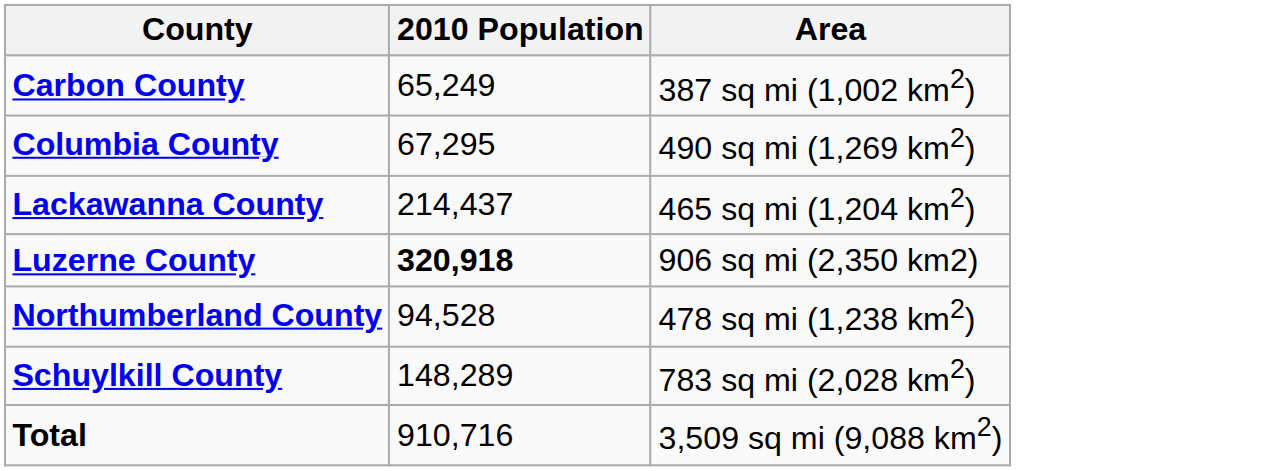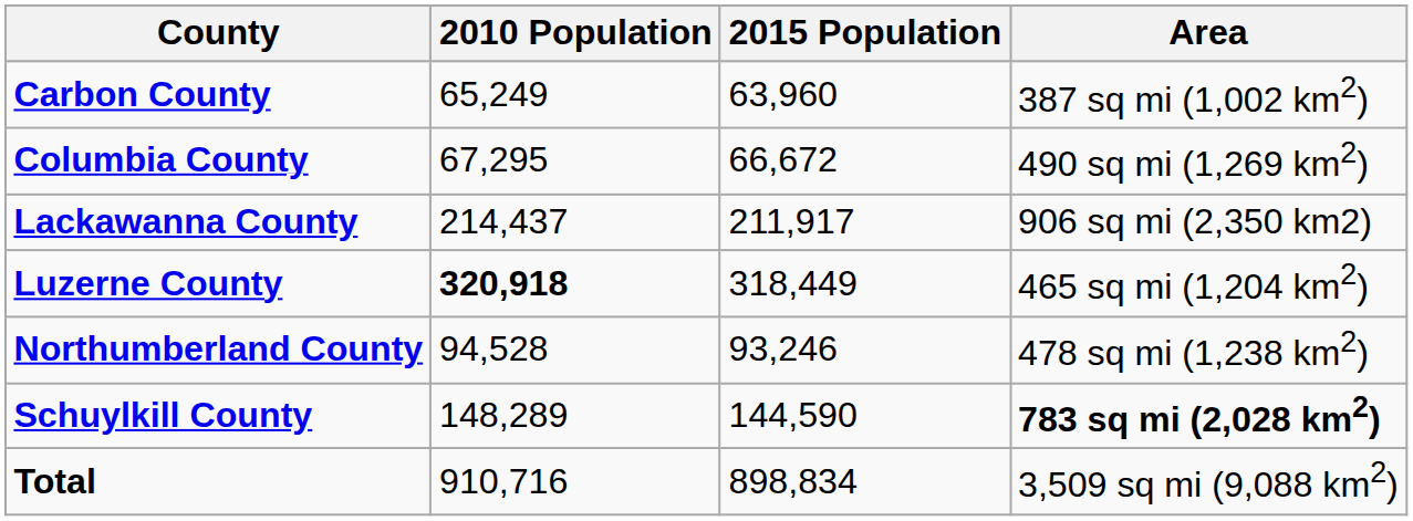+ column: 2015 Population | 63,960 | 66,672 | 211,917 | 318,449 | 93,246 | 144,590 | 898,834
Lackawanna County | Area: 465 sq mi (1,204 km2) -> 906 sq mi (2,350 km2)
Luzerne County | Area: 906 sq mi (2,350 km2) -> 465 sq mi (1,204 km2)
Schuylkill County | Area: normal -> bold
